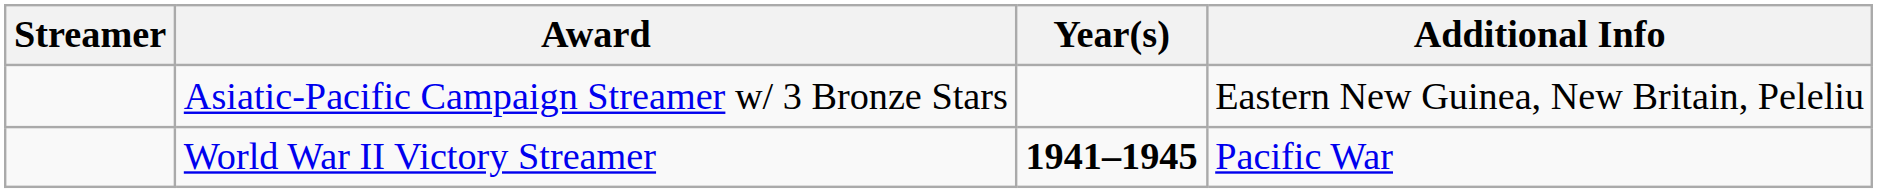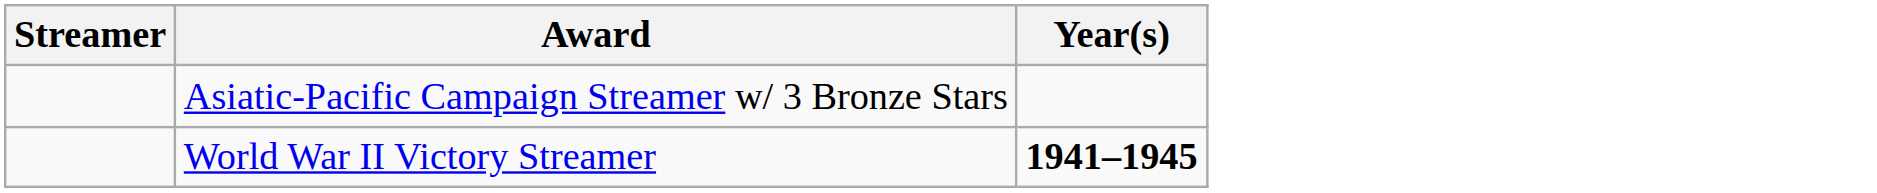- column: Additional Info | Eastern New Guinea, New Britain, Peleliu | Pacific War
